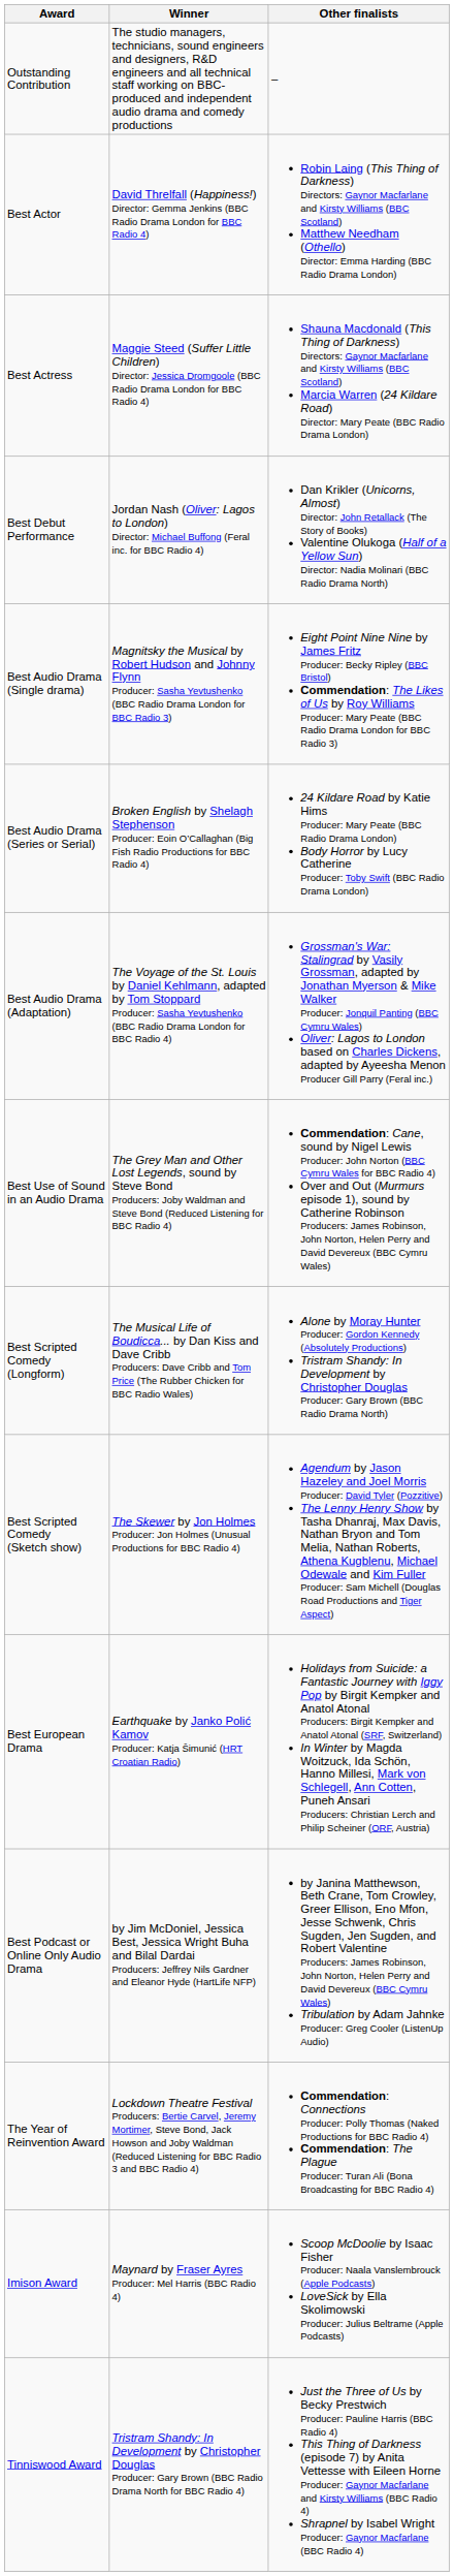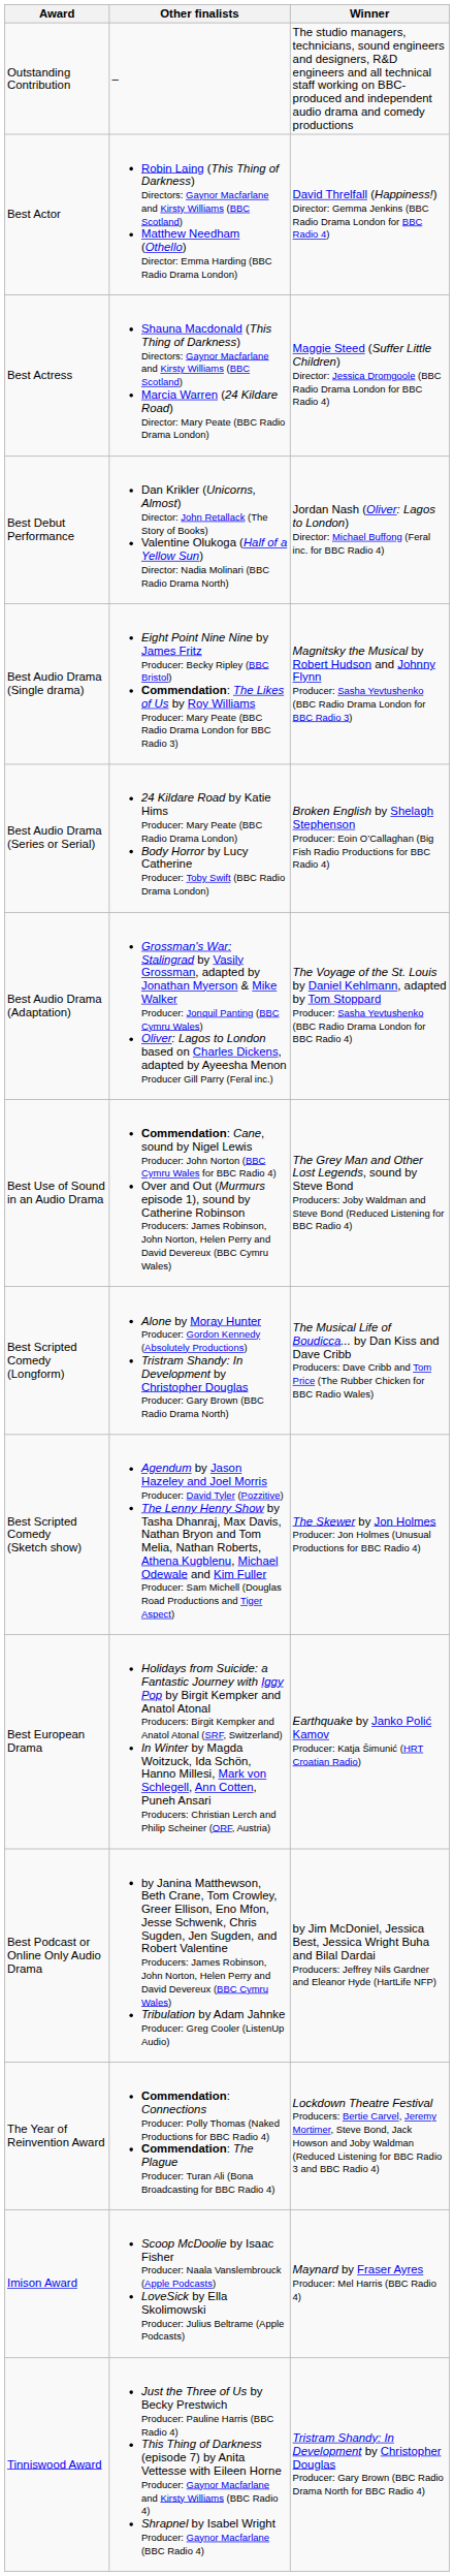columns swapped: Winner <-> Other finalists
